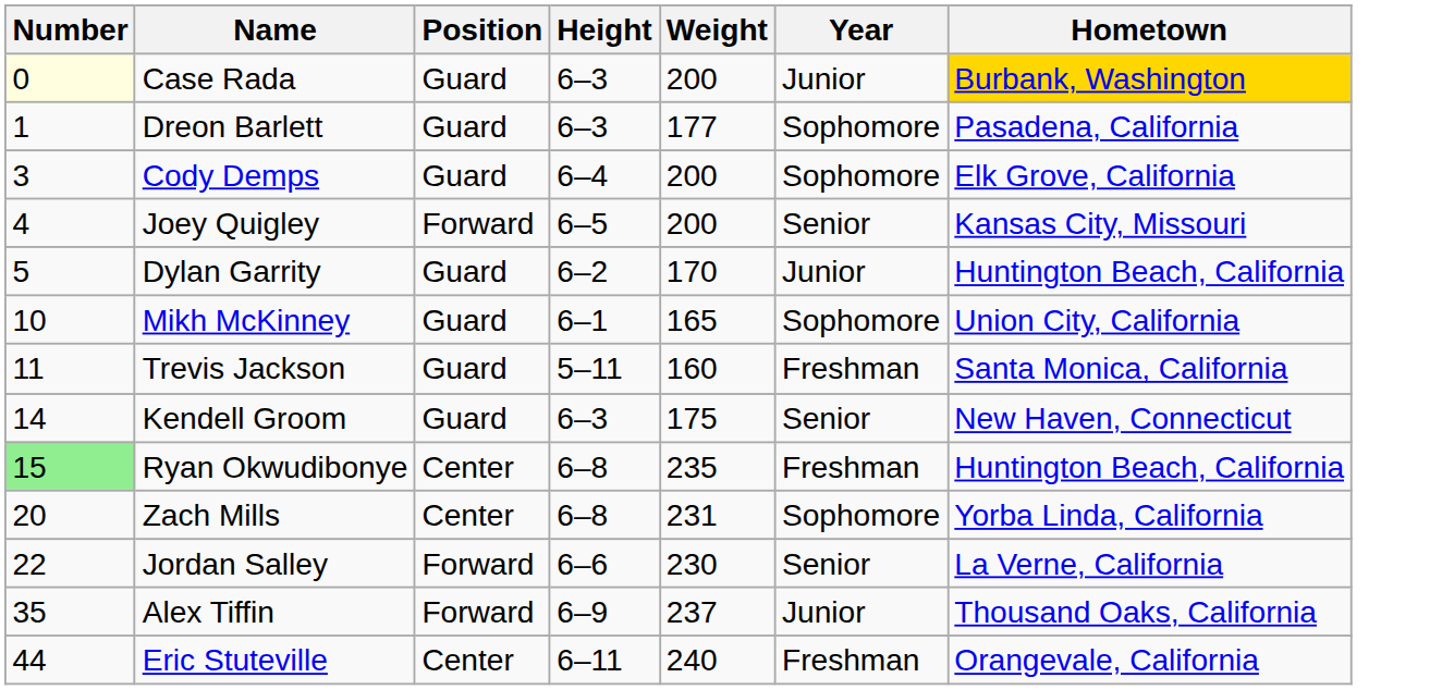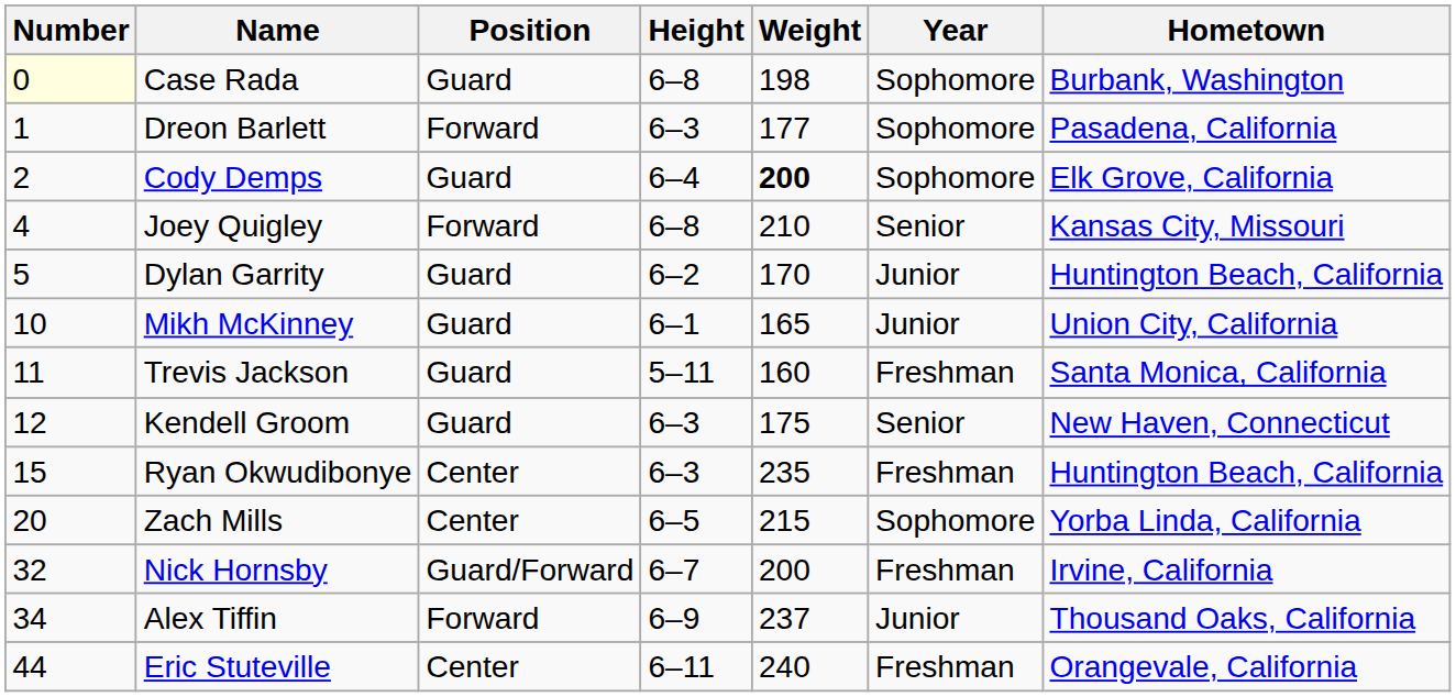Case Rada | Height: 6–3 -> 6–8
Case Rada | Weight: 200 -> 198
Case Rada | Year: Junior -> Sophomore
Case Rada | Hometown: gold background -> no background
Dreon Barlett | Position: Guard -> Forward
Cody Demps | Number: 3 -> 2
Cody Demps | Weight: normal -> bold
Joey Quigley | Height: 6–5 -> 6–8
Joey Quigley | Weight: 200 -> 210
Mikh McKinney | Year: Sophomore -> Junior
Kendell Groom | Number: 14 -> 12
Ryan Okwudibonye | Number: lightgreen background -> no background
Ryan Okwudibonye | Height: 6–8 -> 6–3
Zach Mills | Height: 6–8 -> 6–5
Zach Mills | Weight: 231 -> 215
- row: 22 | Jordan Salley | Forward | 6–6 | 230 | Senior | La Verne, California
+ row: 32 | Nick Hornsby | Guard/Forward | 6–7 | 200 | Freshman | Irvine, California
Alex Tiffin | Number: 35 -> 34
